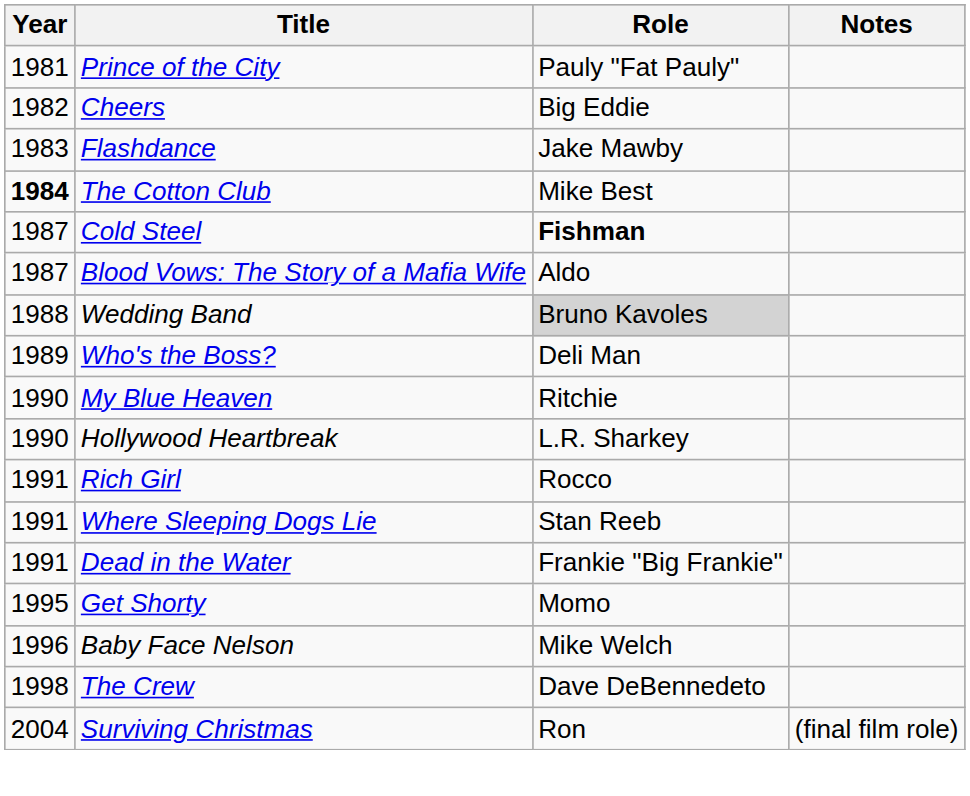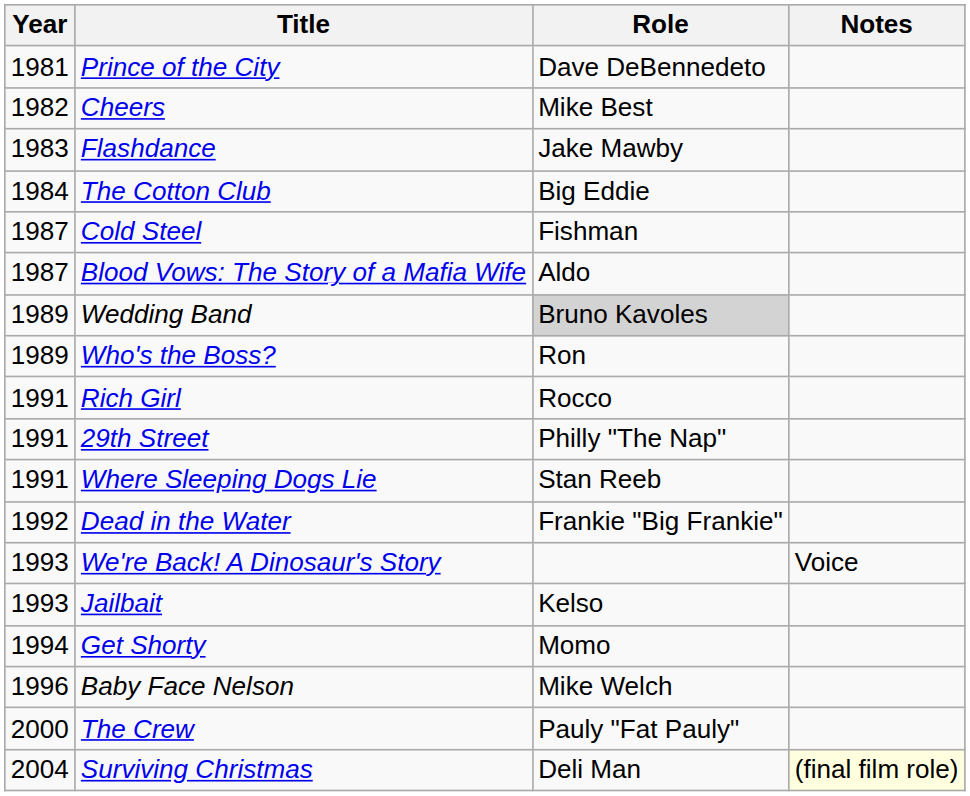Prince of the City | Role: Pauly "Fat Pauly" -> Dave DeBennedeto
Cheers | Role: Big Eddie -> Mike Best
The Cotton Club | Year: bold -> normal
The Cotton Club | Role: Mike Best -> Big Eddie
Cold Steel | Role: bold -> normal
Wedding Band | Year: 1988 -> 1989
Who's the Boss? | Role: Deli Man -> Ron
- row: 1990 | My Blue Heaven | Ritchie
- row: 1990 | Hollywood Heartbreak | L.R. Sharkey
+ row: 1991 | 29th Street | Philly "The Nap"
Dead in the Water | Year: 1991 -> 1992
+ row: 1993 | We're Back! A Dinosaur's Story | Voice
+ row: 1993 | Jailbait | Kelso
Get Shorty | Year: 1995 -> 1994
The Crew | Year: 1998 -> 2000
The Crew | Role: Dave DeBennedeto -> Pauly "Fat Pauly"
Surviving Christmas | Role: Ron -> Deli Man
Surviving Christmas | Notes: no background -> lightyellow background
